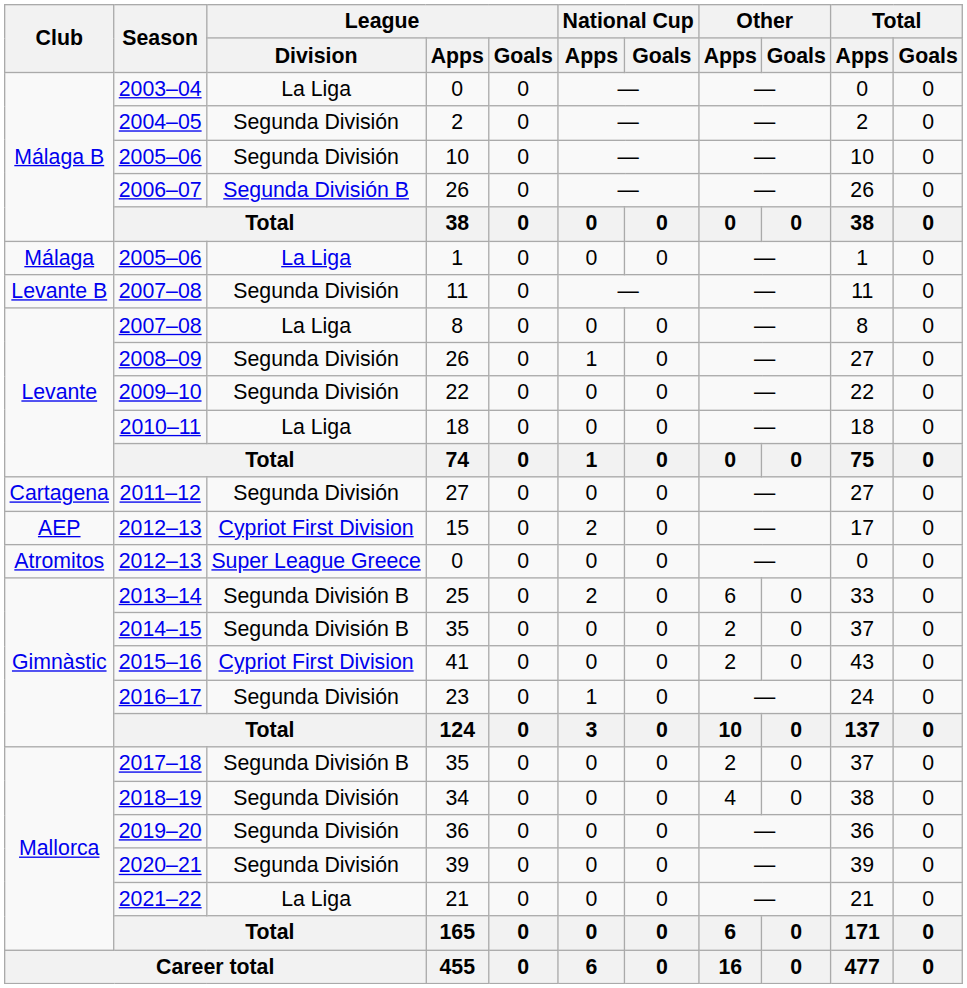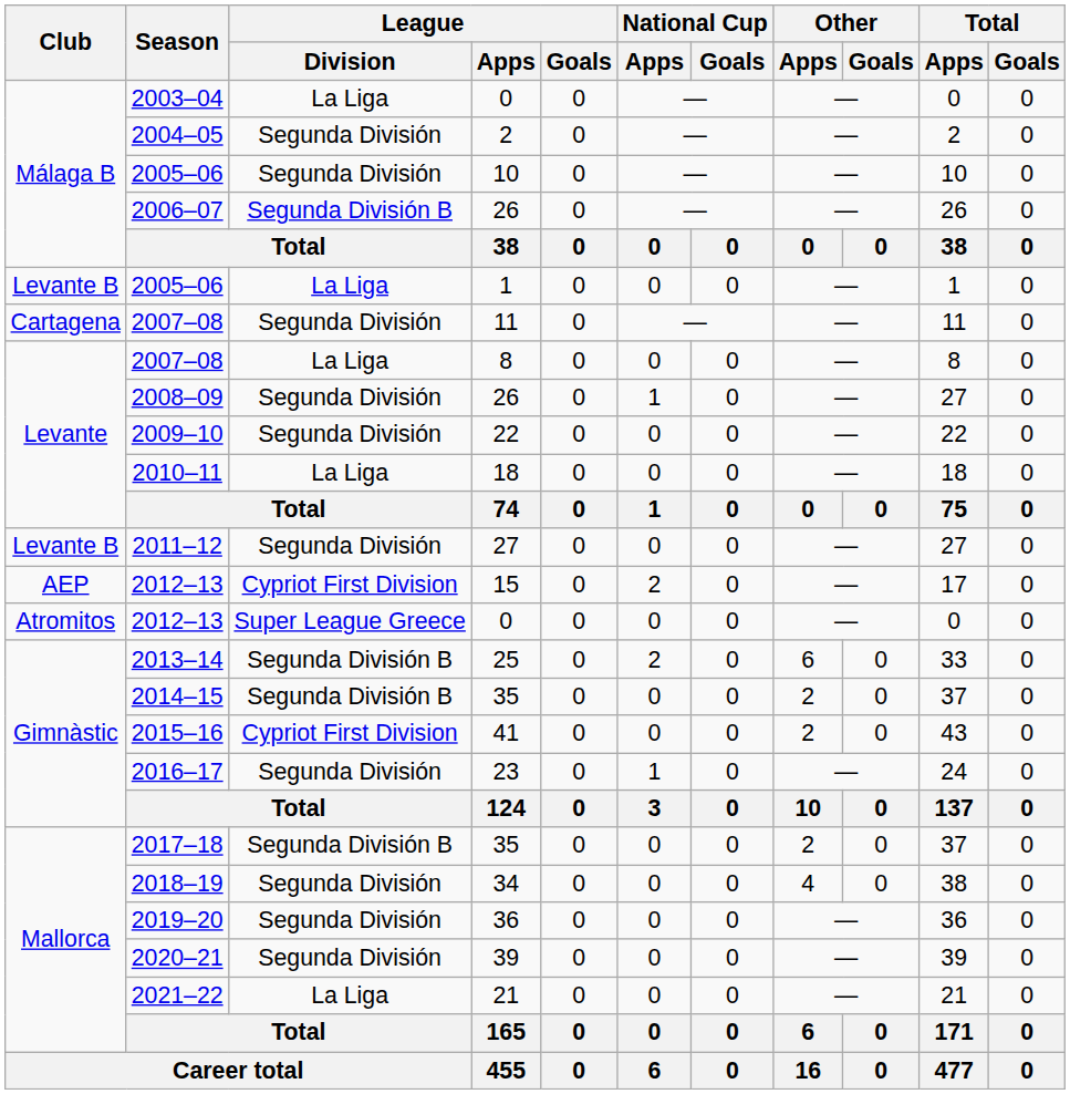2005–06 / 1 | Club: Málaga -> Levante B
2007–08 / 11 | Club: Levante B -> Cartagena
2011–12 | Club: Cartagena -> Levante B
